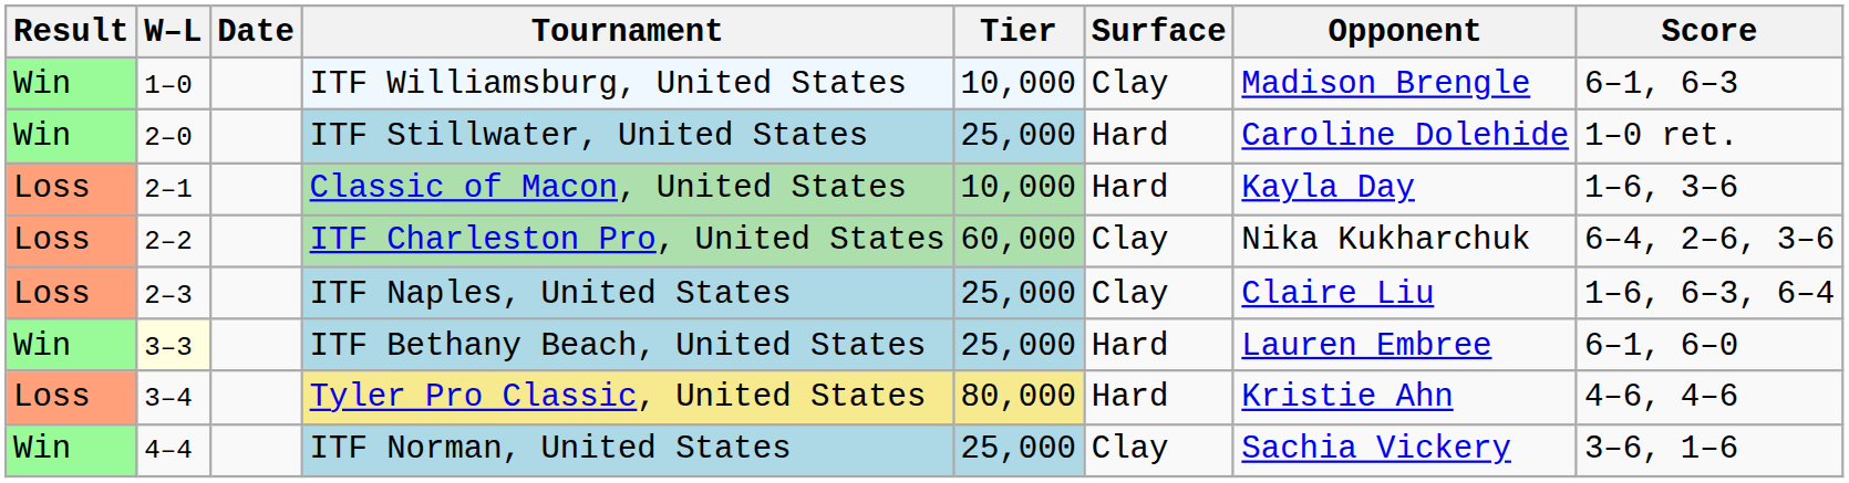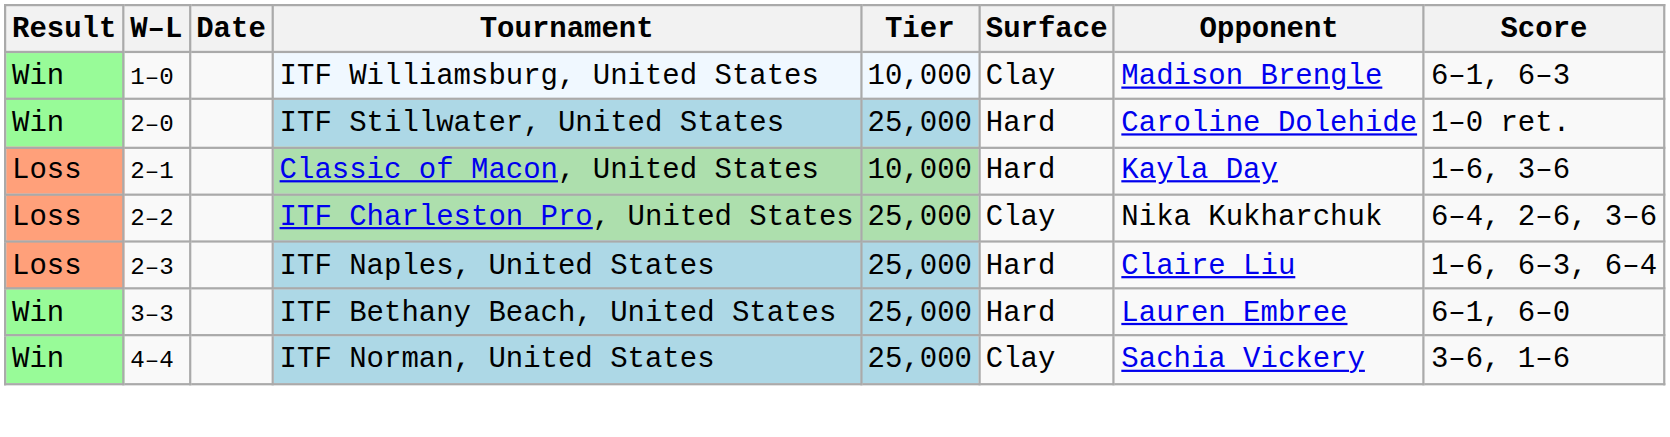ITF Charleston Pro, United States | Tier: 60,000 -> 25,000
ITF Naples, United States | Surface: Clay -> Hard
ITF Bethany Beach, United States | W–L: lightyellow background -> no background
- row: Loss | 3–4 | Tyler Pro Classic, United States | 80,000 | Hard | Kristie Ahn | 4–6, 4–6
